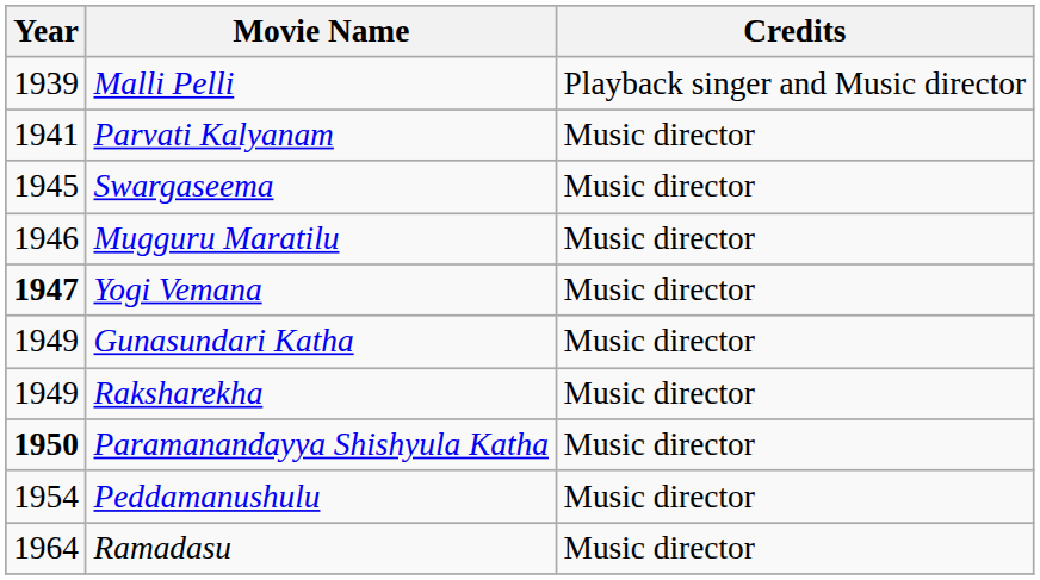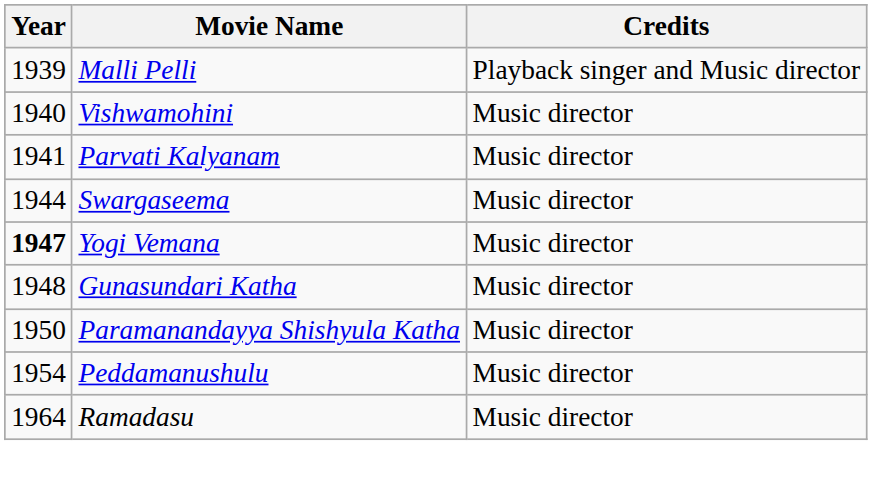+ row: 1940 | Vishwamohini | Music director
Swargaseema | Year: 1945 -> 1944
- row: 1946 | Mugguru Maratilu | Music director
Gunasundari Katha | Year: 1949 -> 1948
- row: 1949 | Raksharekha | Music director
Paramanandayya Shishyula Katha | Year: bold -> normal
